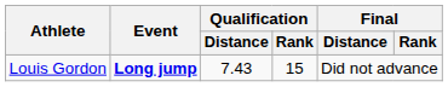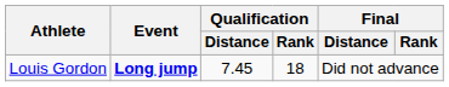Louis Gordon | Qualification / Distance: 7.43 -> 7.45
Louis Gordon | Qualification / Rank: 15 -> 18
